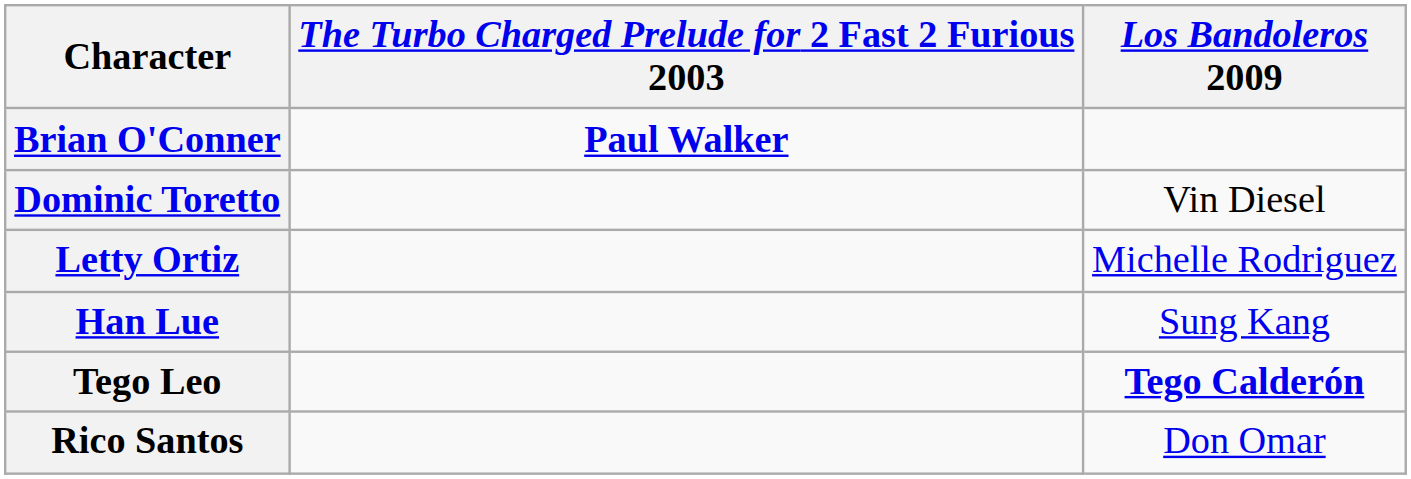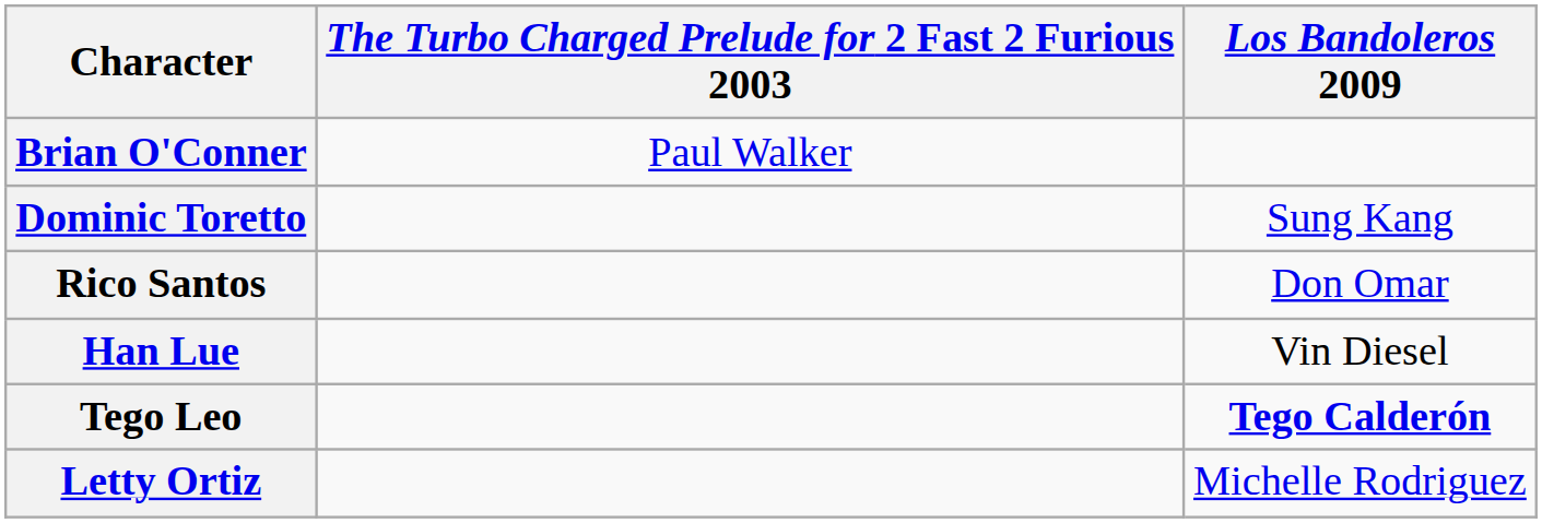Brian O'Conner | The Turbo Charged Prelude for 2 Fast 2 Furious 2003: bold -> normal
Dominic Toretto | Los Bandoleros 2009: Vin Diesel -> Sung Kang
rows swapped: Letty Ortiz <-> Rico Santos
Han Lue | Los Bandoleros 2009: Sung Kang -> Vin Diesel
